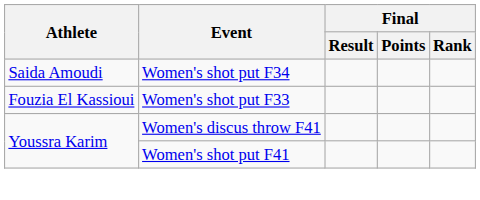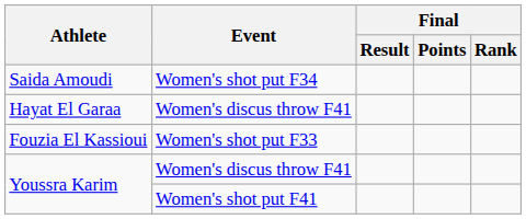+ row: Hayat El Garaa | Women's discus throw F41
